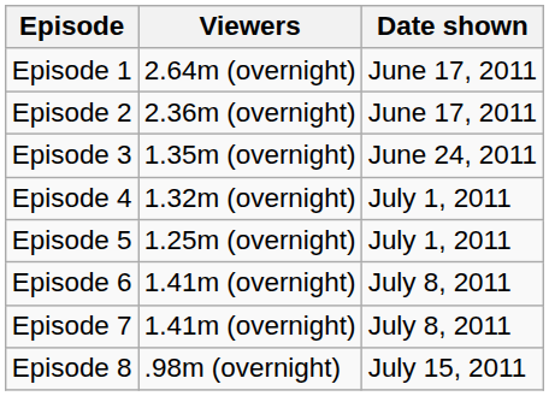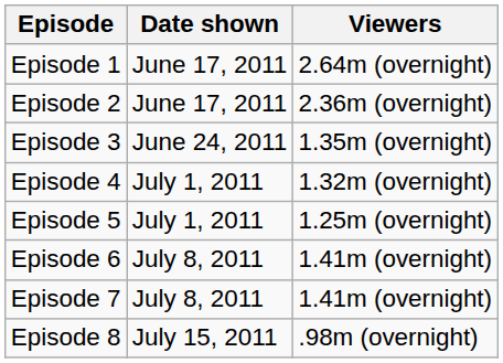columns swapped: Date shown <-> Viewers
